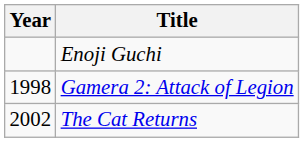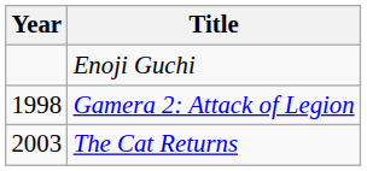The Cat Returns | Year: 2002 -> 2003
